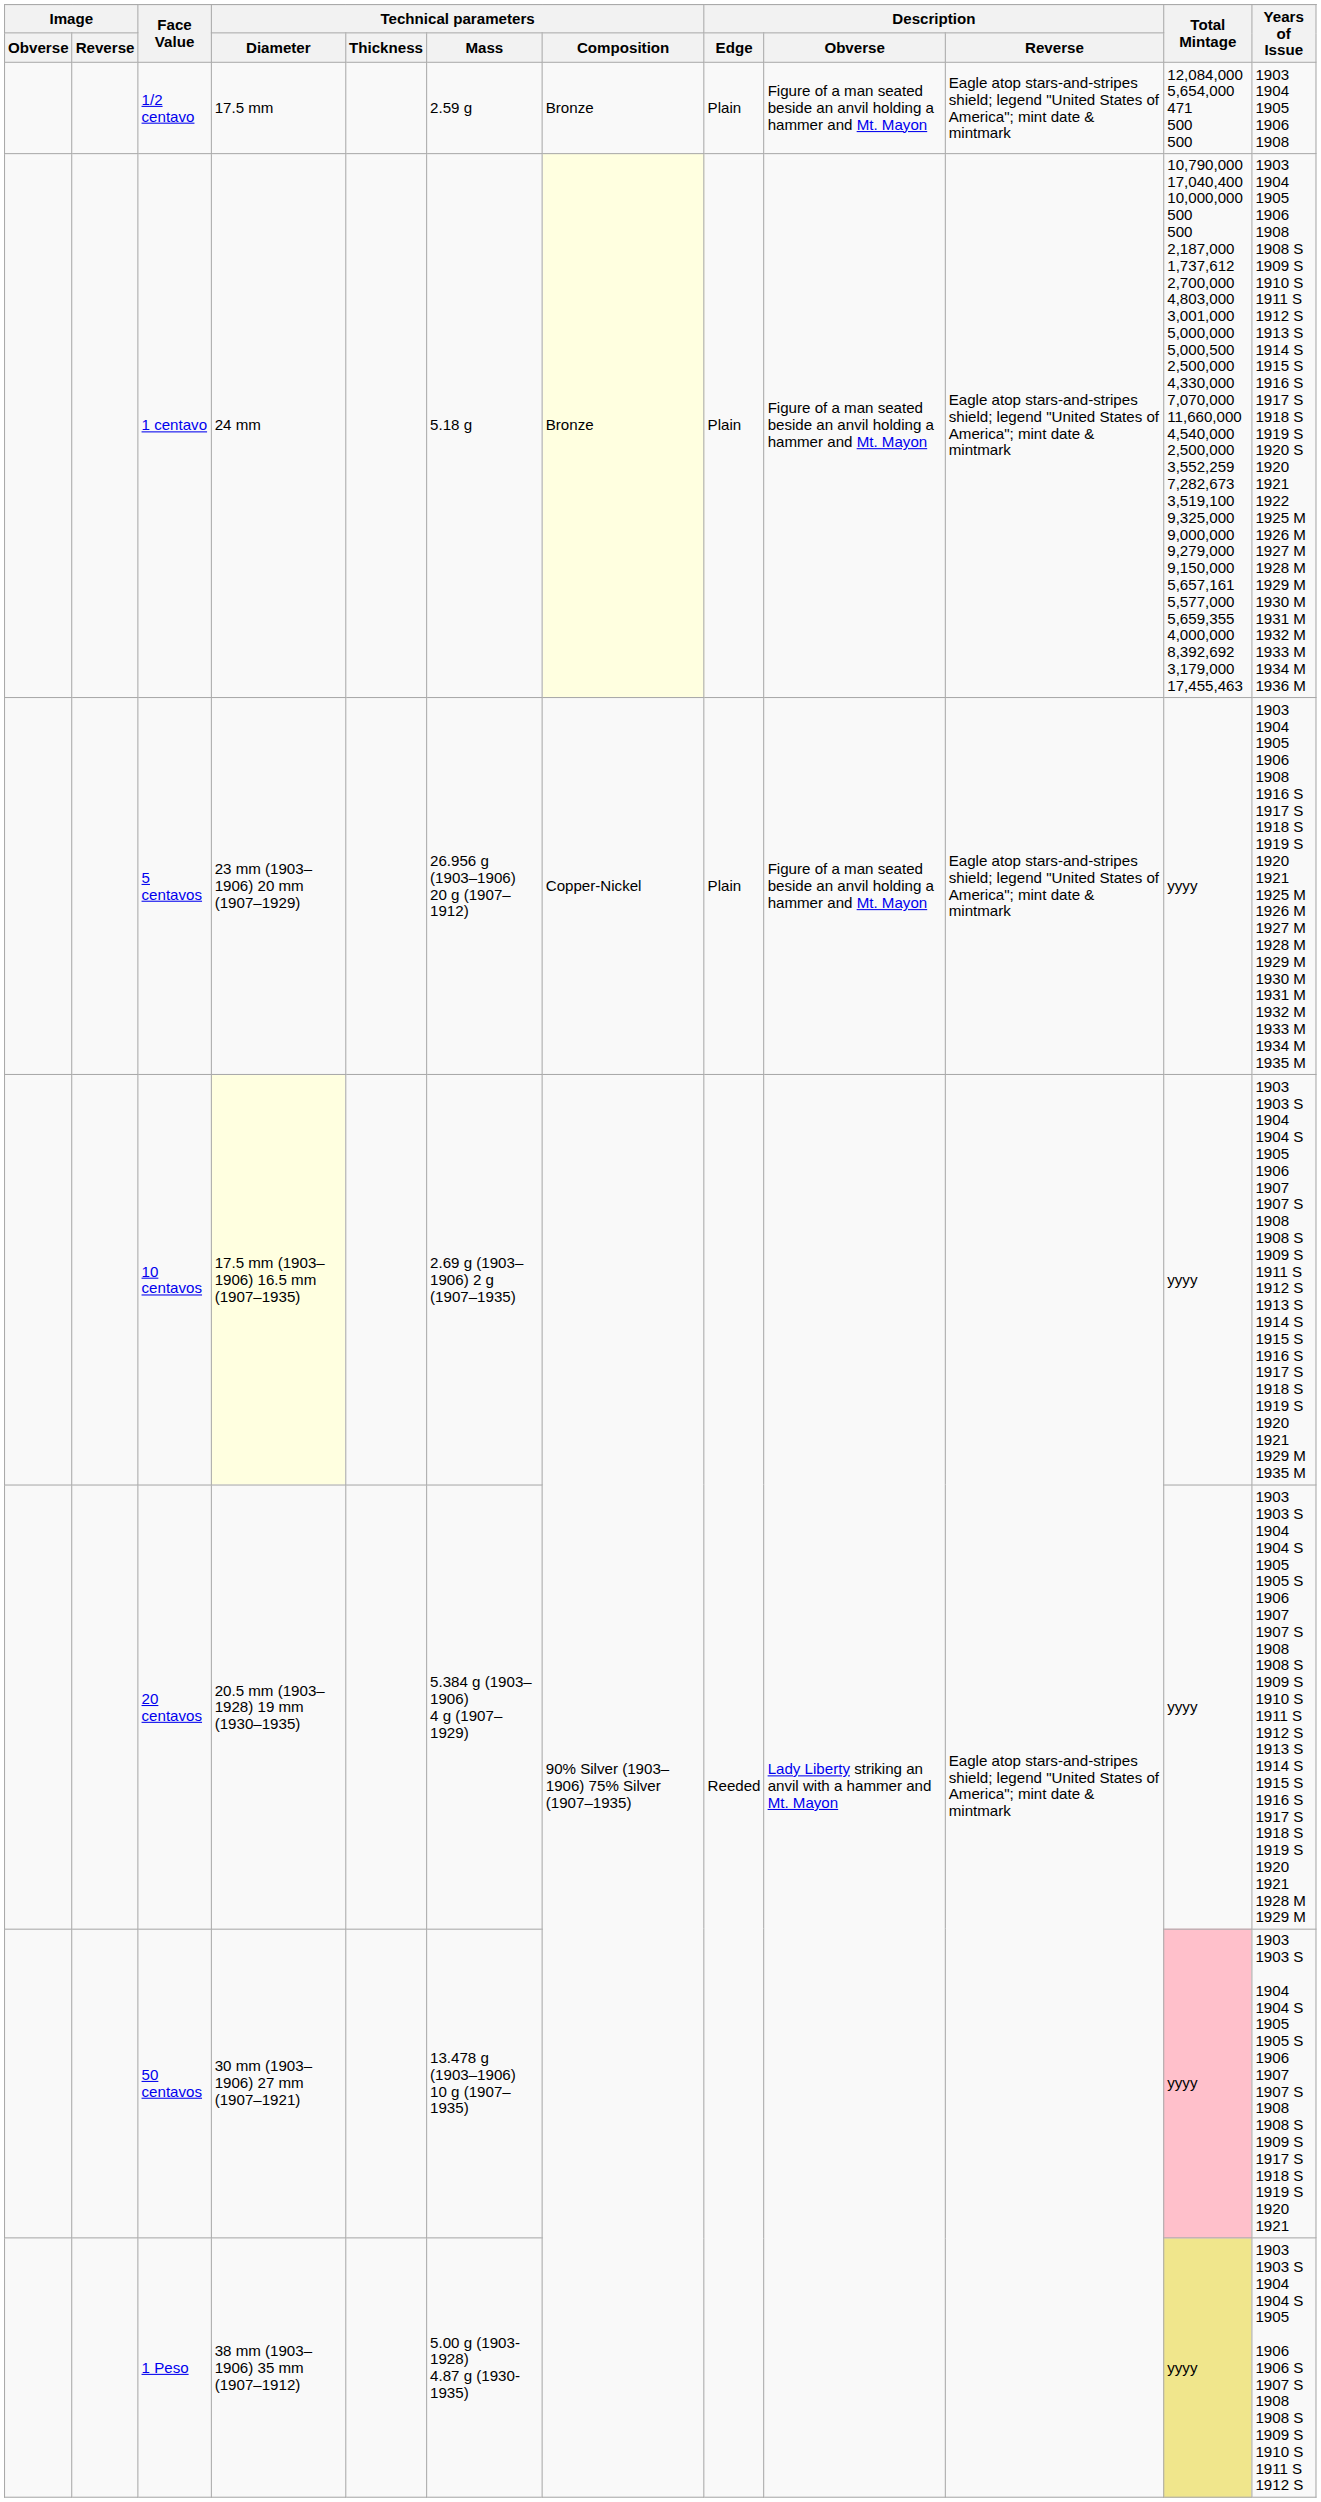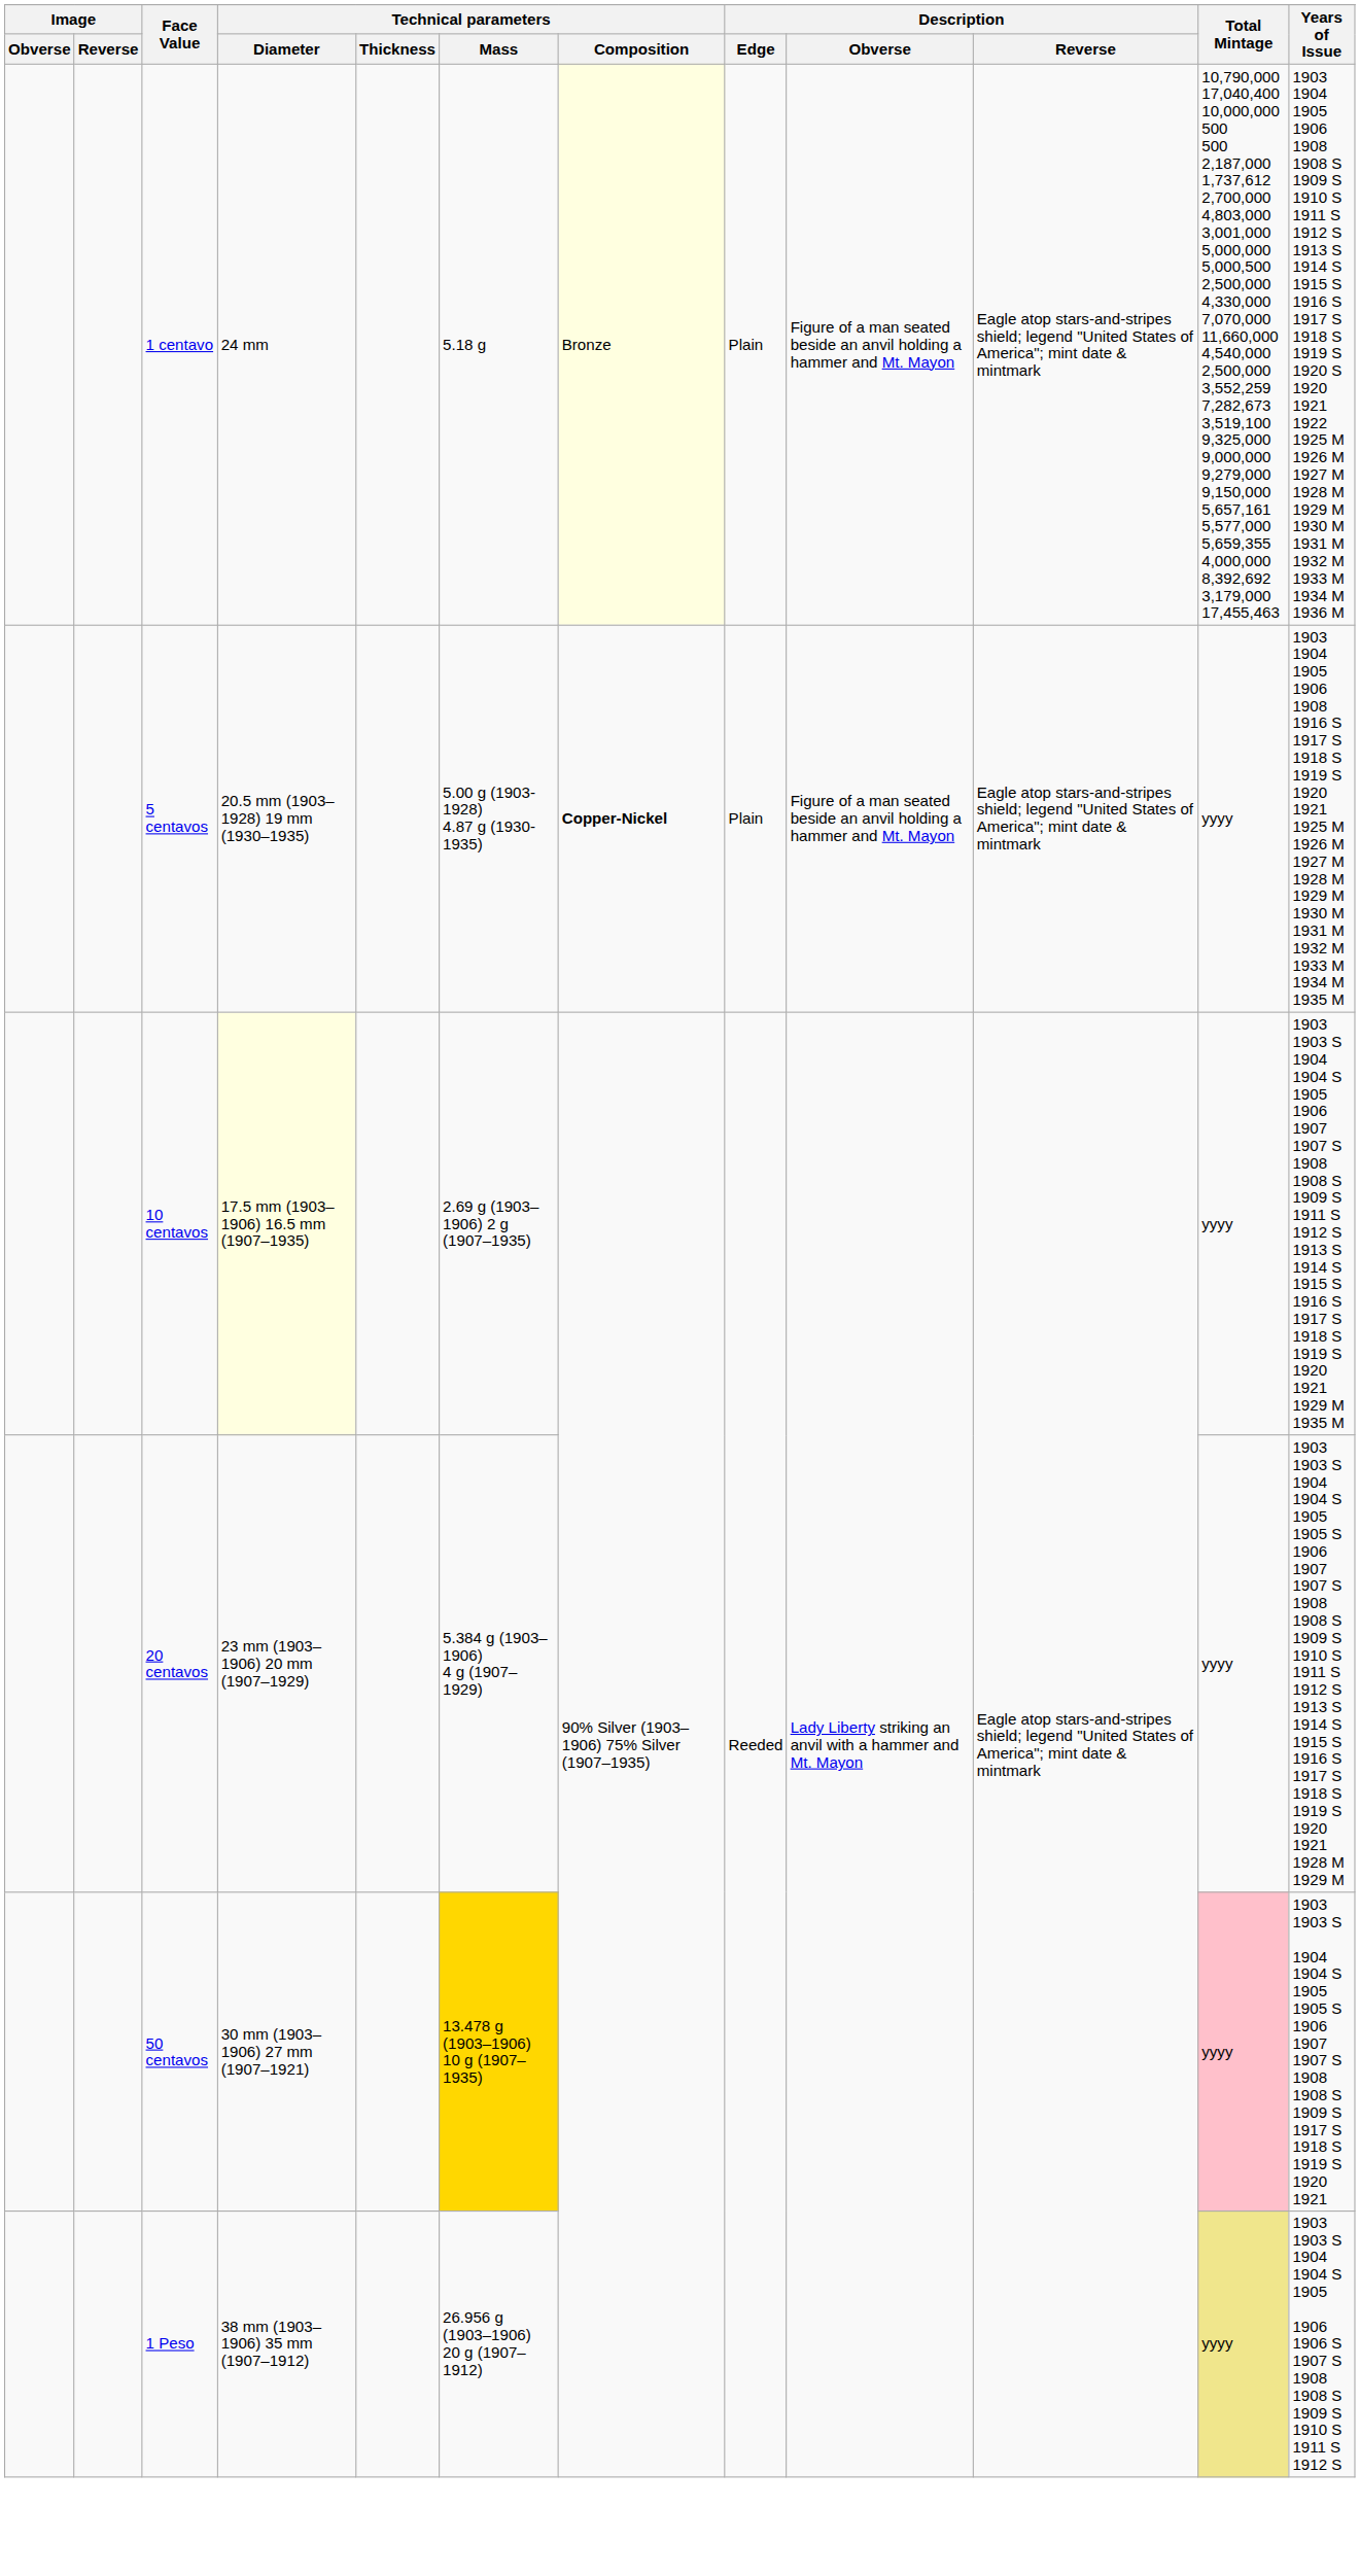- row: 1/2 centavo | 17.5 mm | 2.59 g | Bronze | Plain | Figure of a man seated beside an anvil holding a hammer and Mt. Mayon | Eagle atop stars-and-stripes shield; legend "United States of America"; mint date & mintmark | 12,084,000 5,654,000 471 500 500 | 1903 1904 1905 1906 1908
5 centavos | Technical parameters / Diameter: 23 mm (1903–1906) 20 mm (1907–1929) -> 20.5 mm (1903–1928) 19 mm (1930–1935)
5 centavos | Technical parameters / Mass: 26.956 g (1903–1906) 20 g (1907–1912) -> 5.00 g (1903-1928) 4.87 g (1930-1935)
5 centavos | Technical parameters / Composition: normal -> bold
20 centavos | Technical parameters / Diameter: 20.5 mm (1903–1928) 19 mm (1930–1935) -> 23 mm (1903–1906) 20 mm (1907–1929)
50 centavos | Technical parameters / Mass: no background -> gold background
1 Peso | Technical parameters / Mass: 5.00 g (1903-1928) 4.87 g (1930-1935) -> 26.956 g (1903–1906) 20 g (1907–1912)
